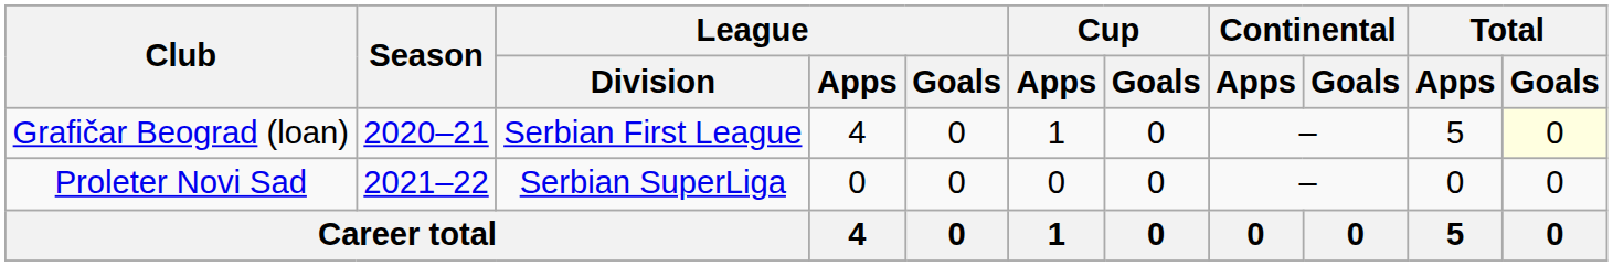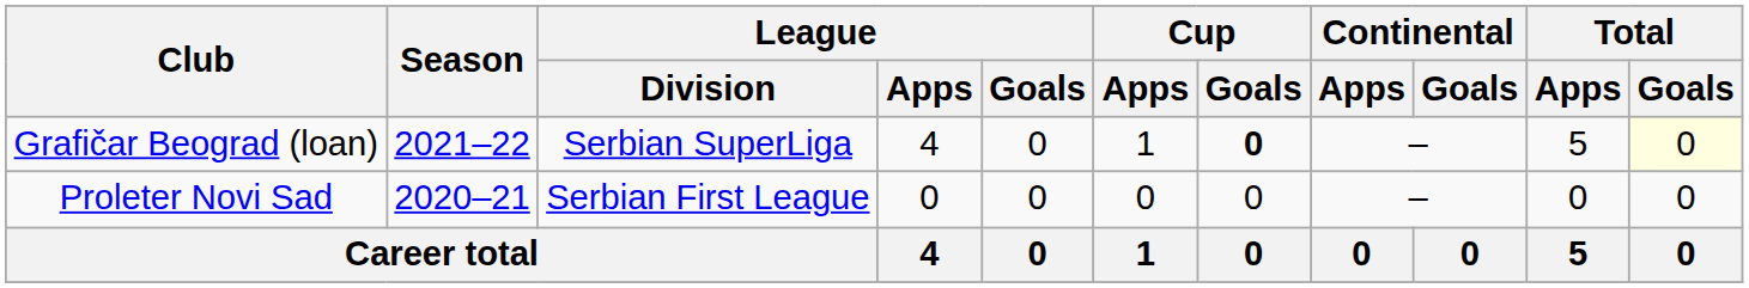Grafičar Beograd (loan) | Season: 2020–21 -> 2021–22
Grafičar Beograd (loan) | League / Division: Serbian First League -> Serbian SuperLiga
Grafičar Beograd (loan) | Cup / Goals: normal -> bold
Proleter Novi Sad | Season: 2021–22 -> 2020–21
Proleter Novi Sad | League / Division: Serbian SuperLiga -> Serbian First League
